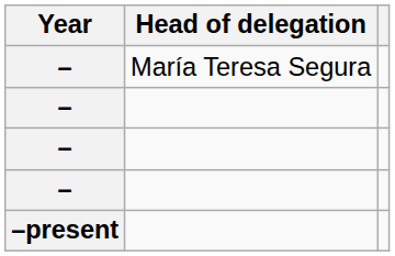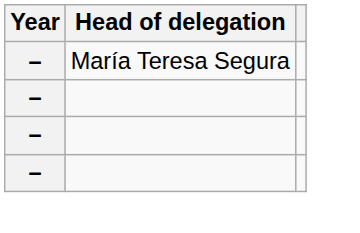- row: –present
